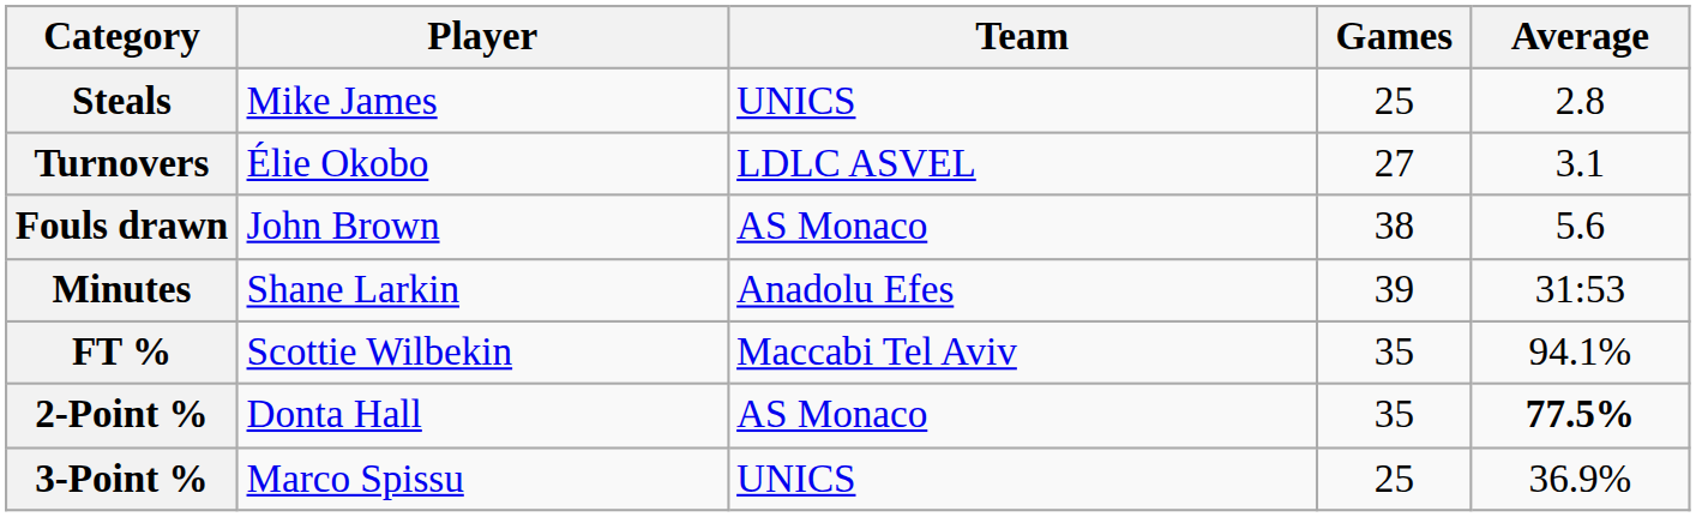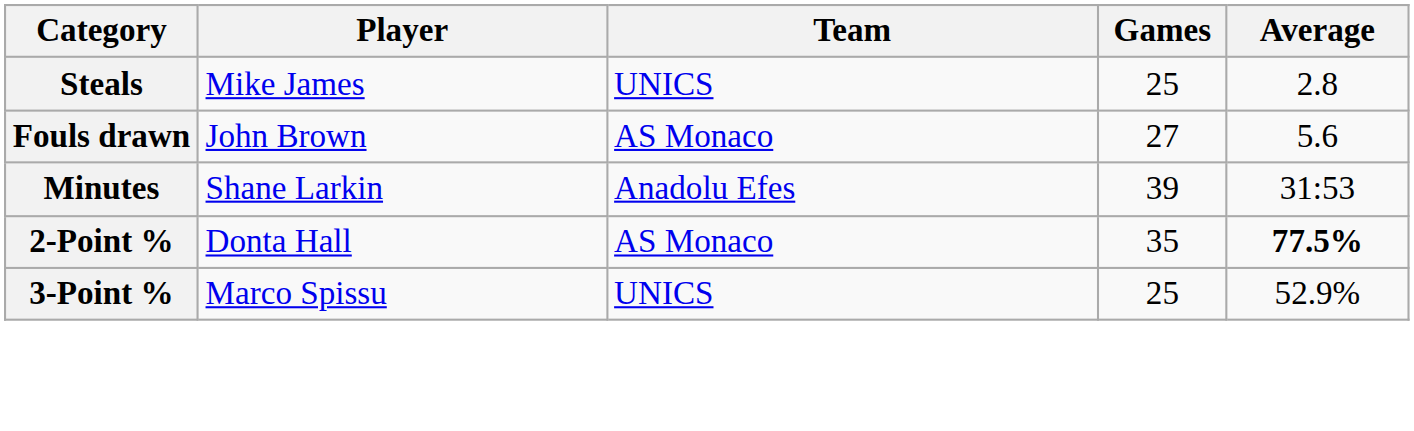- row: Turnovers | Élie Okobo | LDLC ASVEL | 27 | 3.1
Fouls drawn | Games: 38 -> 27
- row: FT % | Scottie Wilbekin | Maccabi Tel Aviv | 35 | 94.1%
3-Point % | Average: 36.9% -> 52.9%
